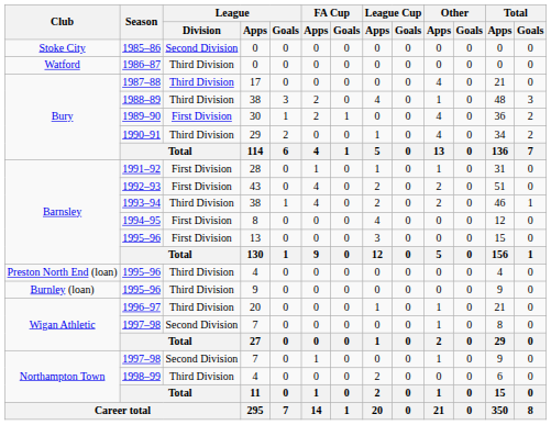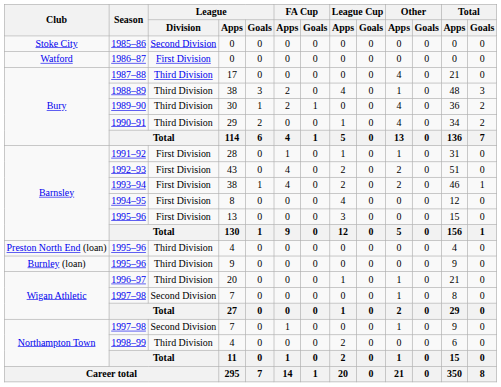1986–87 | League / Division: Third Division -> First Division
1989–90 | League / Division: First Division -> Third Division
1993–94 | League / Division: Third Division -> First Division
